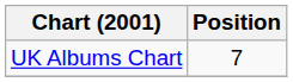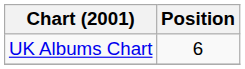UK Albums Chart | Position: 7 -> 6
